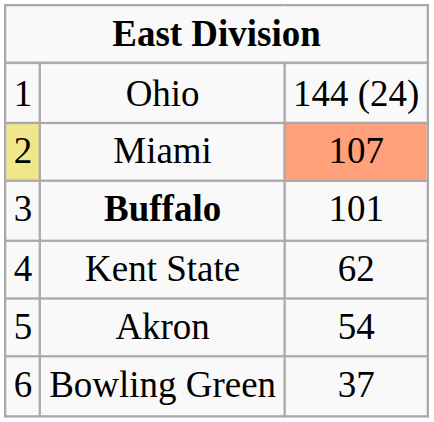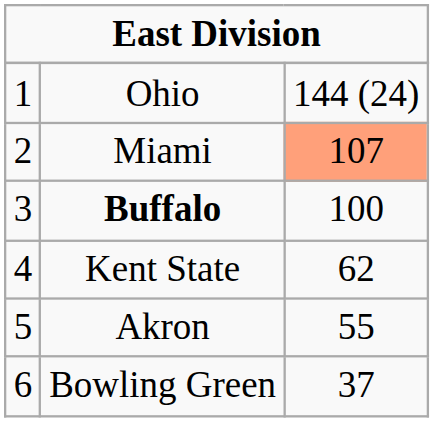Miami | column 1: khaki background -> no background
Buffalo | column 3: 101 -> 100
Akron | column 3: 54 -> 55
